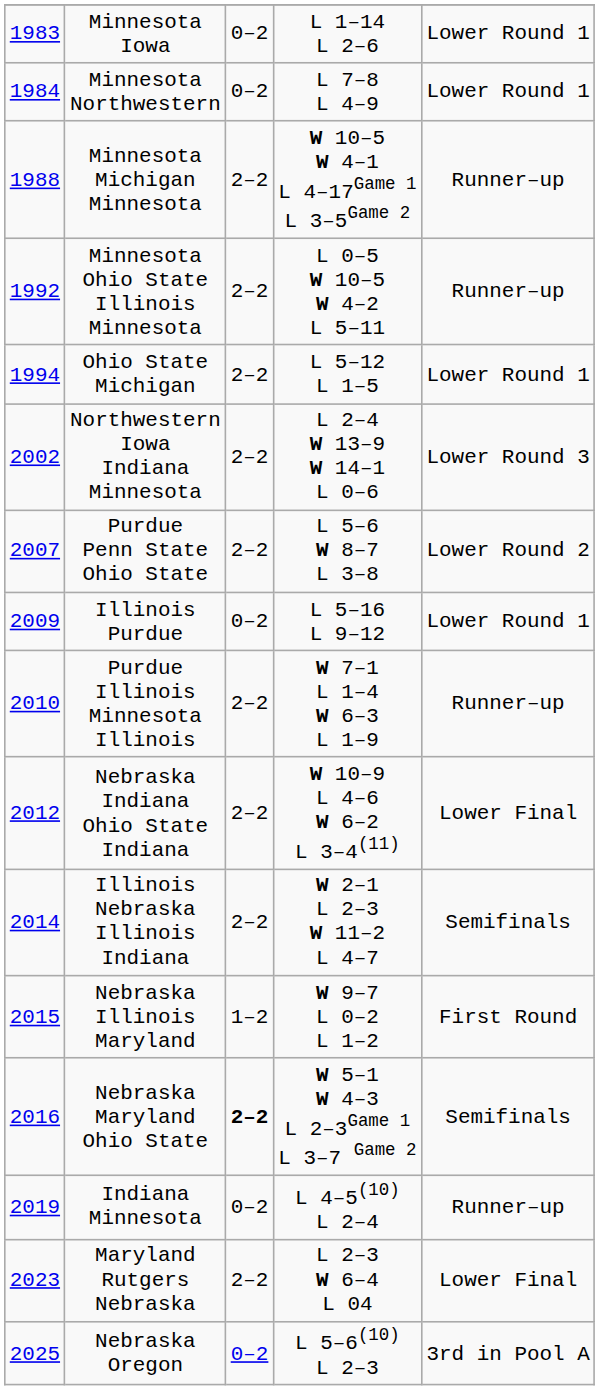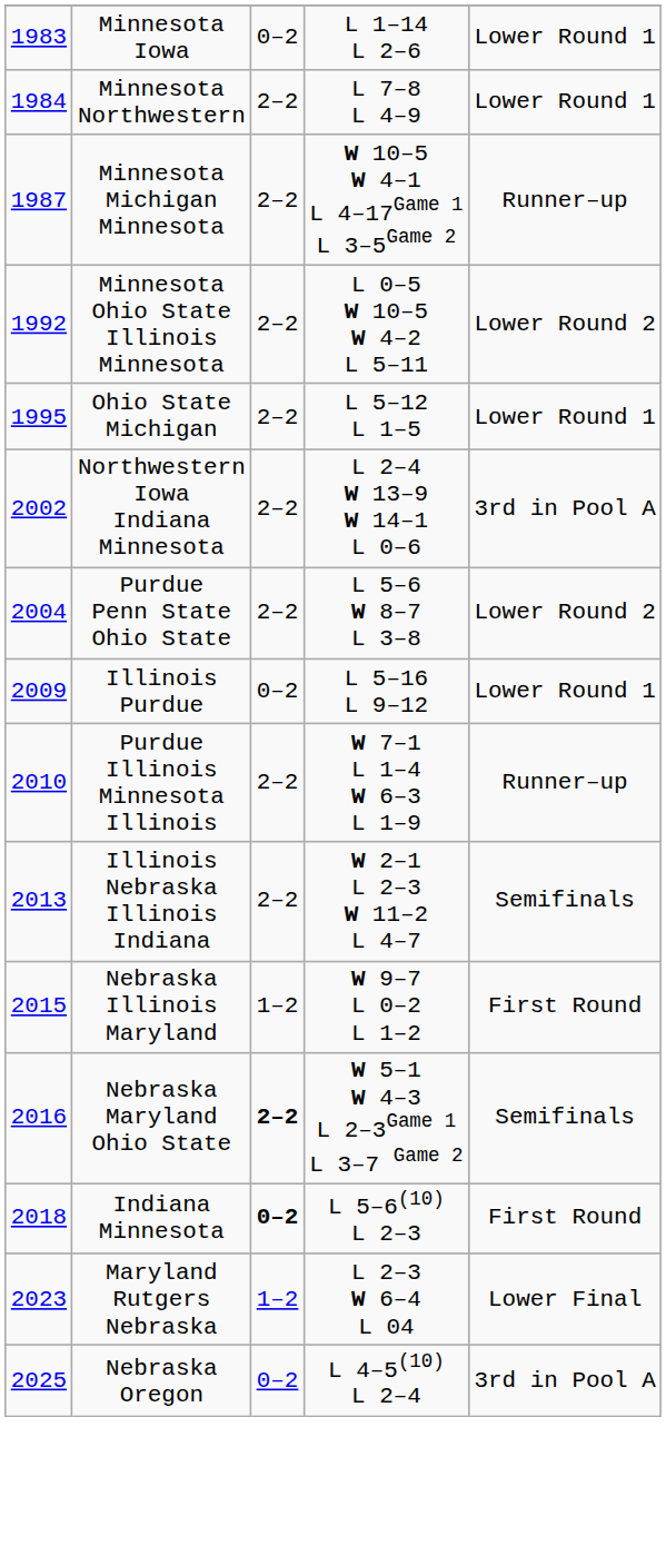Minnesota Northwestern | column 3: 0–2 -> 2–2
Minnesota Michigan Minnesota | column 1: 1988 -> 1987
Minnesota Ohio State Illinois Minnesota | column 5: Runner–up -> Lower Round 2
Ohio State Michigan | column 1: 1994 -> 1995
Northwestern Iowa Indiana Minnesota | column 5: Lower Round 3 -> 3rd in Pool A
Purdue Penn State Ohio State | column 1: 2007 -> 2004
- row: 2012 | Nebraska Indiana Ohio State Indiana | 2–2 | W 10–9 L 4–6 W 6–2 L 3–4(11) | Lower Final
Illinois Nebraska Illinois Indiana | column 1: 2014 -> 2013
Indiana Minnesota | column 1: 2019 -> 2018
Indiana Minnesota | column 3: normal -> bold
Indiana Minnesota | column 4: L 4–5(10) L 2–4 -> L 5–6(10) L 2–3
Indiana Minnesota | column 5: Runner–up -> First Round
Maryland Rutgers Nebraska | column 3: 2–2 -> 1–2
Nebraska Oregon | column 4: L 5–6(10) L 2–3 -> L 4–5(10) L 2–4
